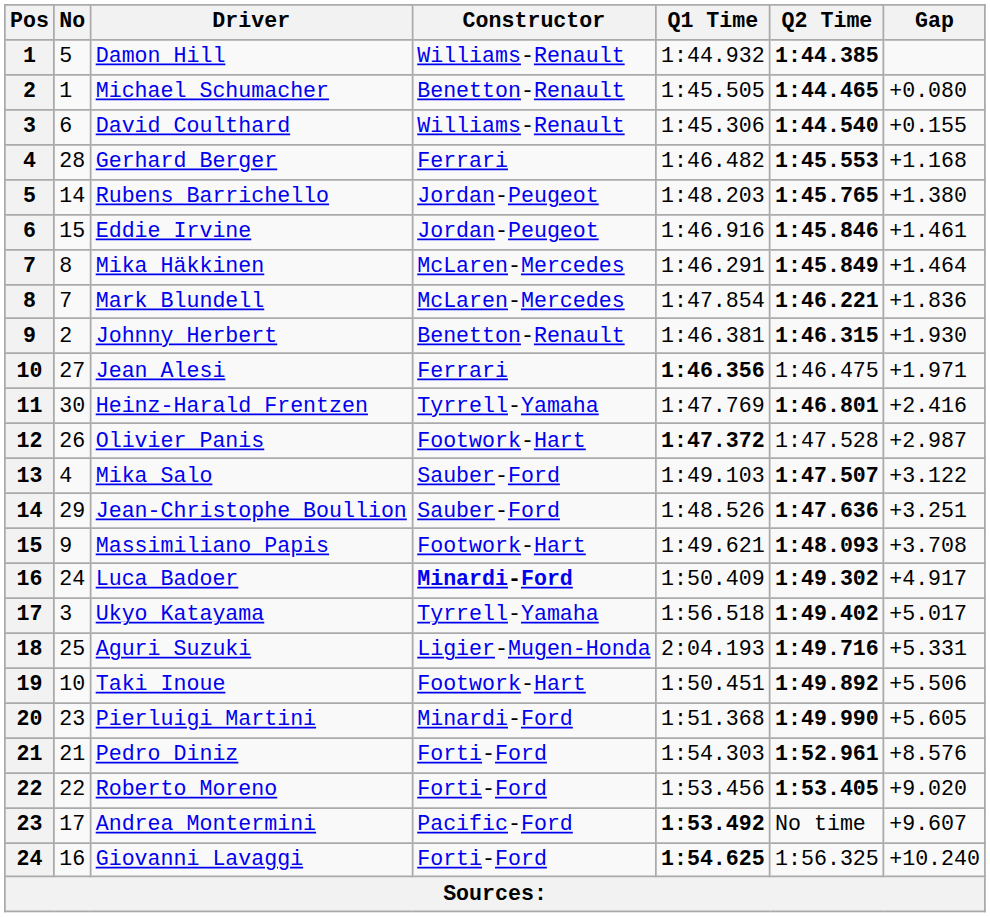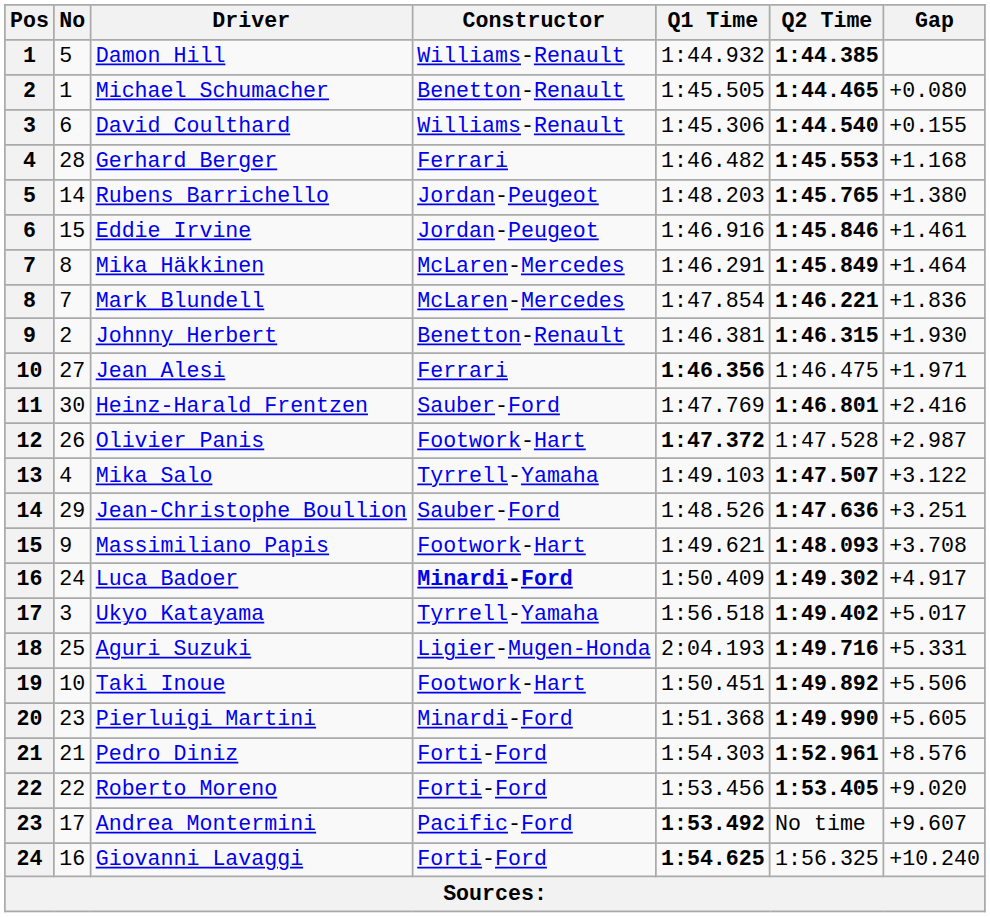Heinz-Harald Frentzen | Constructor: Tyrrell-Yamaha -> Sauber-Ford
Mika Salo | Constructor: Sauber-Ford -> Tyrrell-Yamaha
